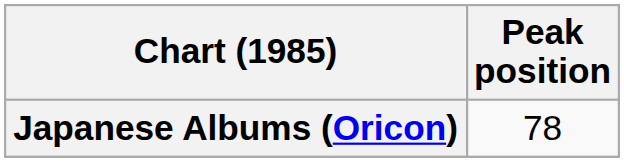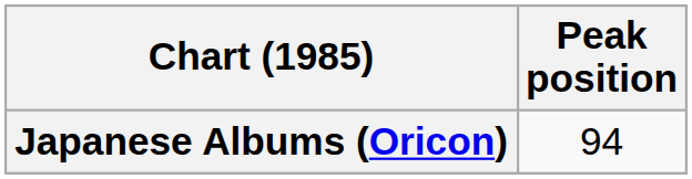Japanese Albums (Oricon) | Peak position: 78 -> 94
